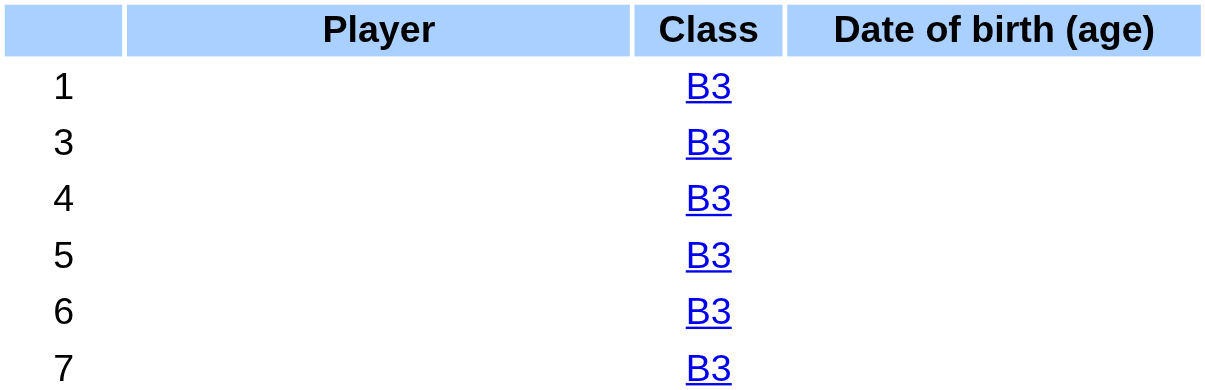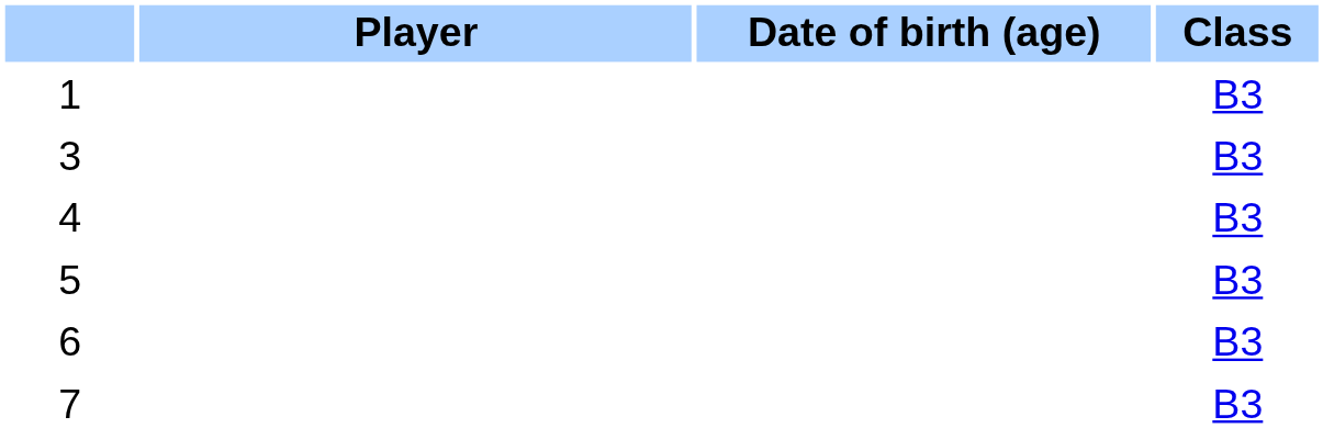columns swapped: Class <-> Date of birth (age)
